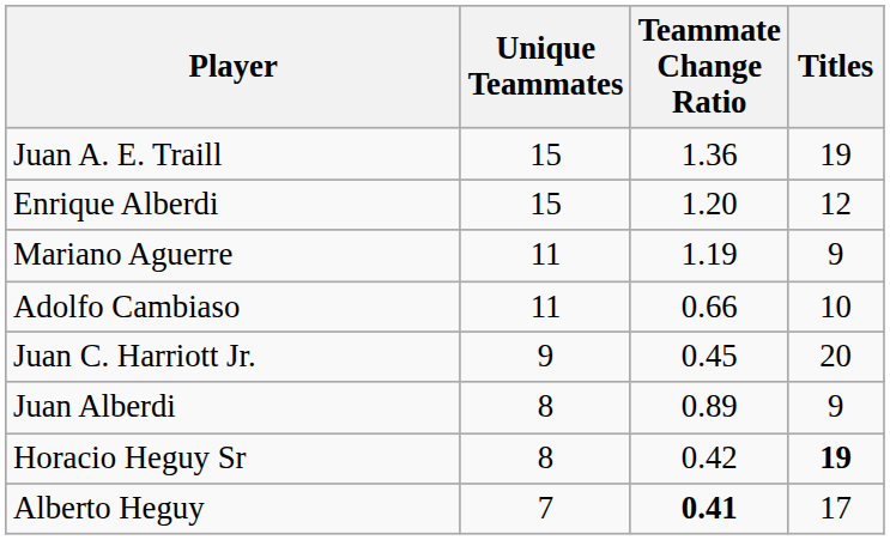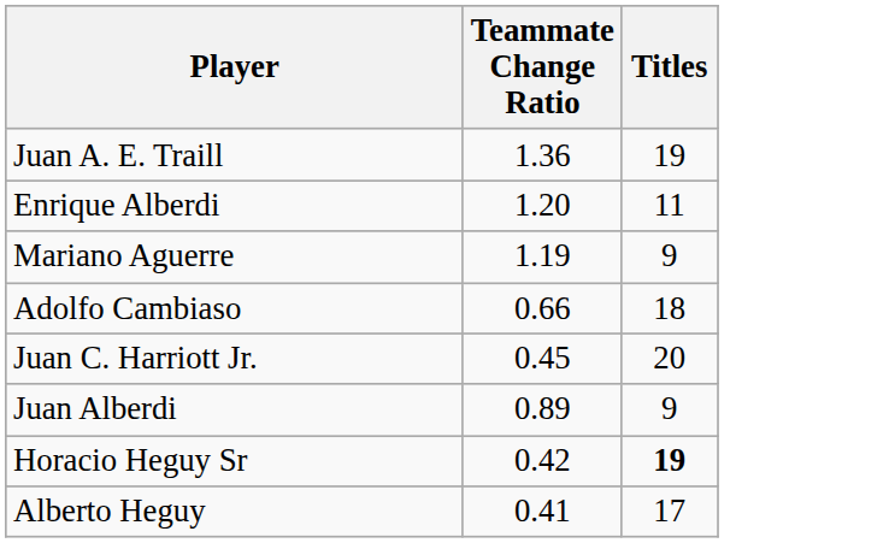- column: Unique Teammates | 15 | 15 | 11 | 11 | 9 | 8 | 8 | 7
Enrique Alberdi | Titles: 12 -> 11
Adolfo Cambiaso | Titles: 10 -> 18
Alberto Heguy | Teammate Change Ratio: bold -> normal
